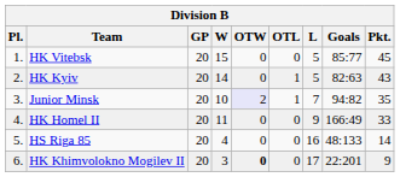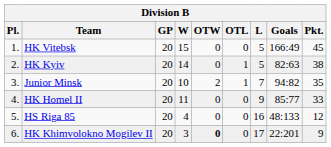HK Vitebsk | Goals: 85:77 -> 166:49
HK Kyiv | Pkt.: 43 -> 38
Junior Minsk | OTW: lavender background -> no background
HK Homel II | Goals: 166:49 -> 85:77
HS Riga 85 | Pkt.: 14 -> 12
